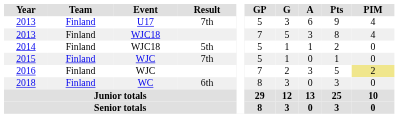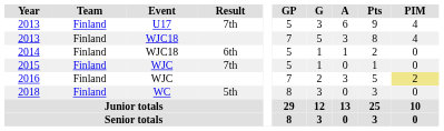2014 | Result: 5th -> 6th
2018 | Result: 6th -> 5th
